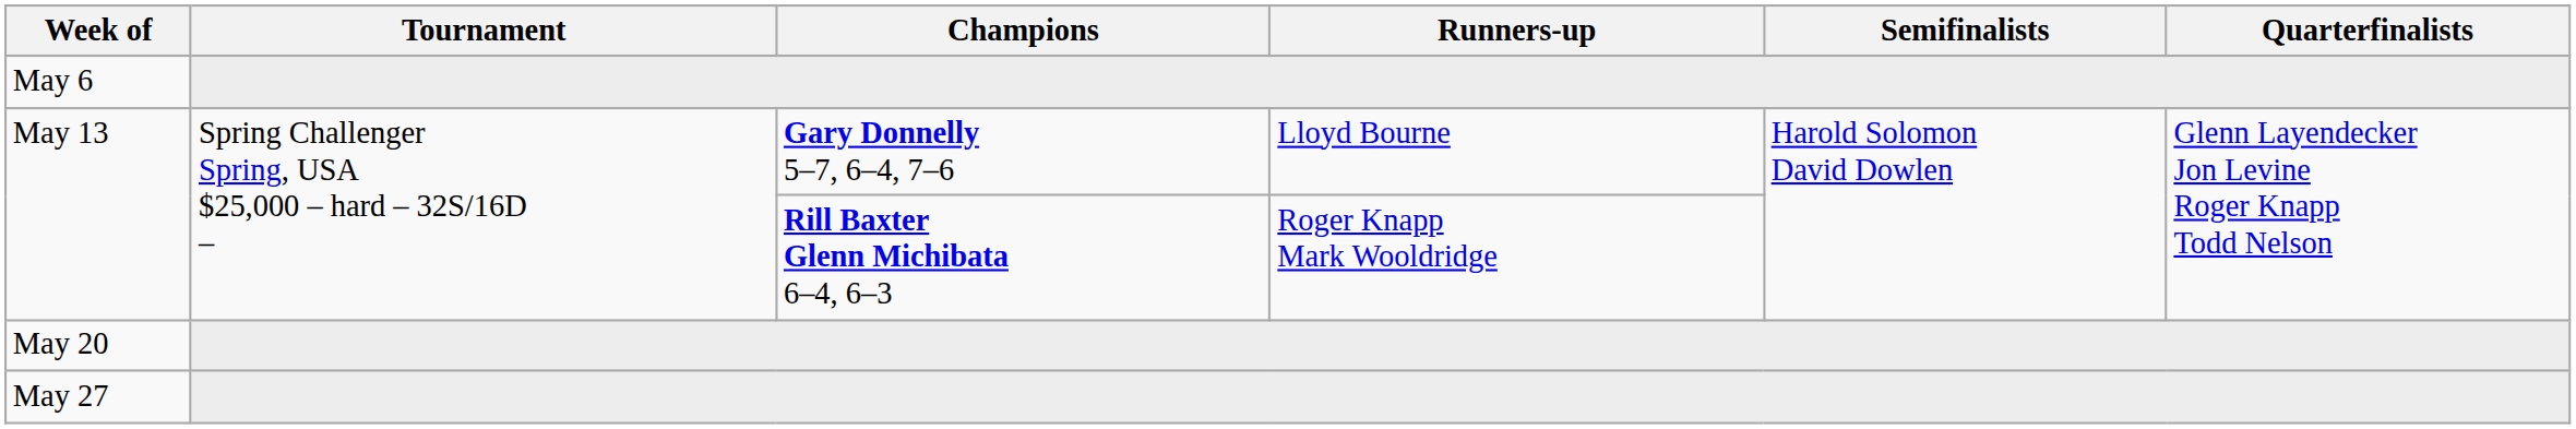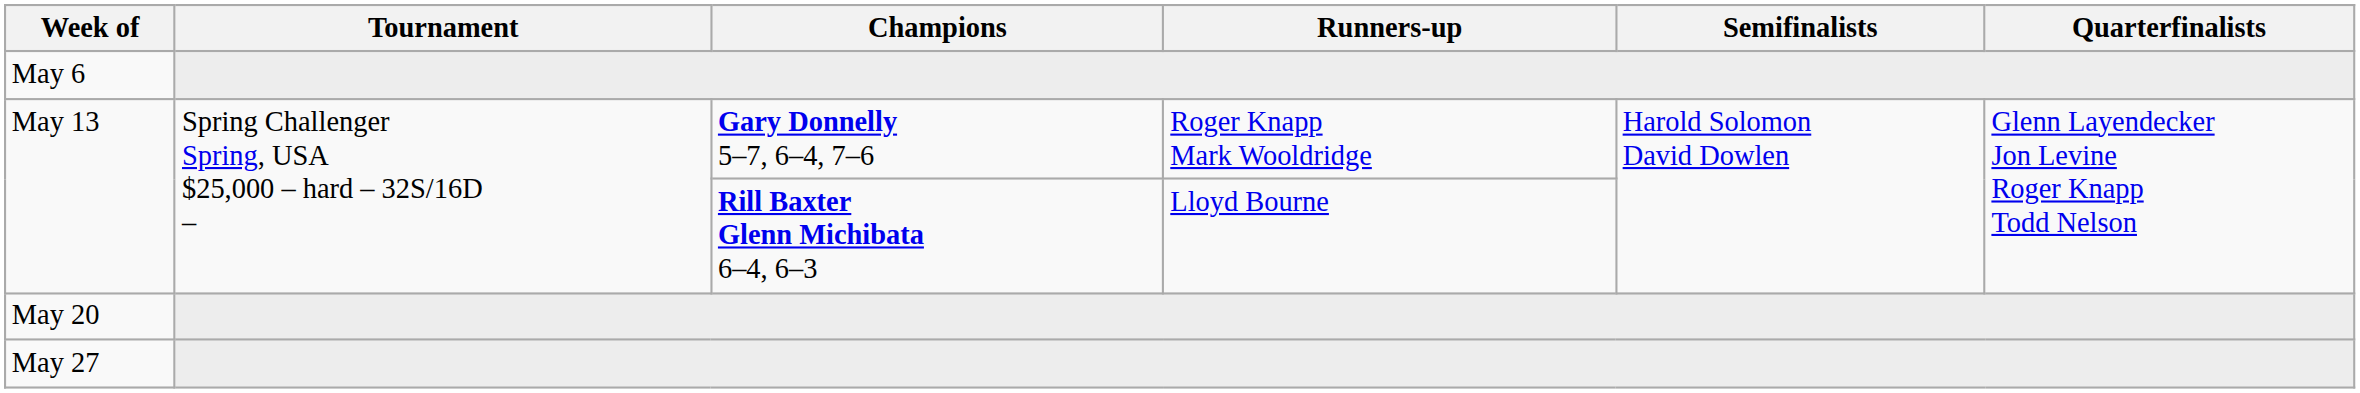May 13 / Gary Donnelly 5–7, 6–4, 7–6 | Runners-up: Lloyd Bourne -> Roger Knapp Mark Wooldridge
May 13 / Rill Baxter Glenn Michibata 6–4, 6–3 | Runners-up: Roger Knapp Mark Wooldridge -> Lloyd Bourne
